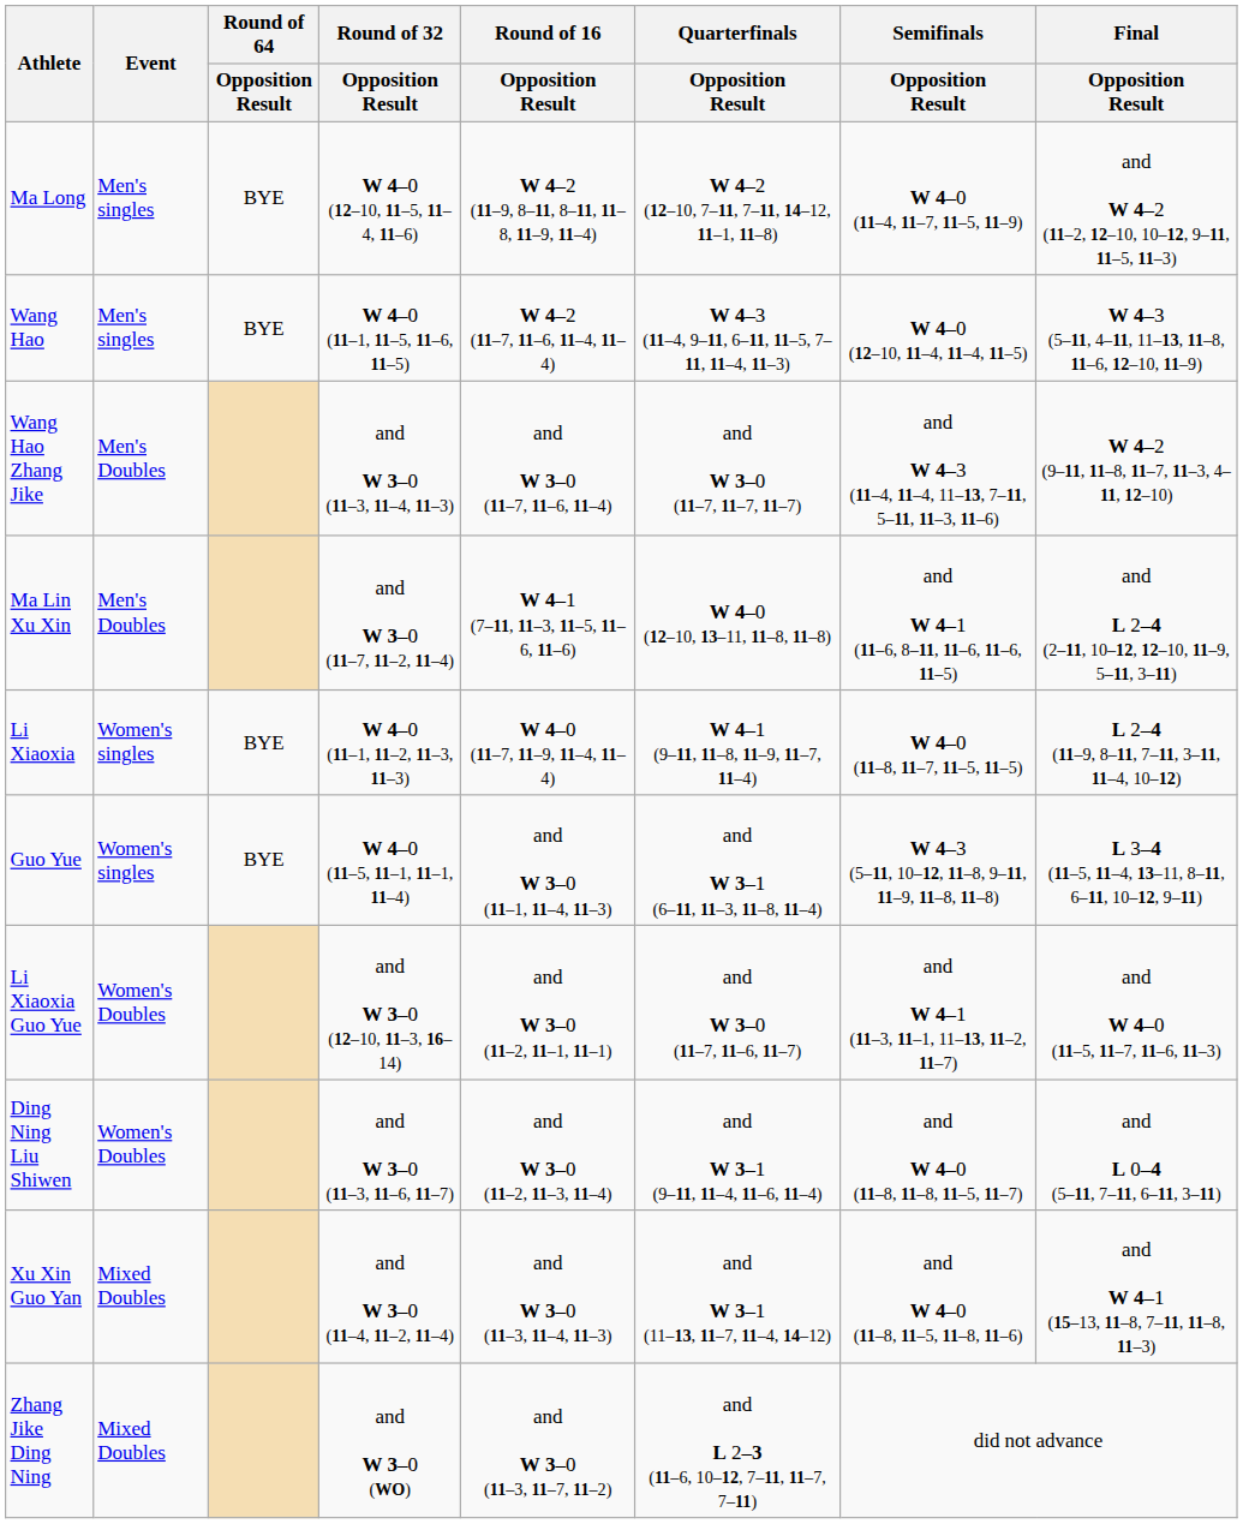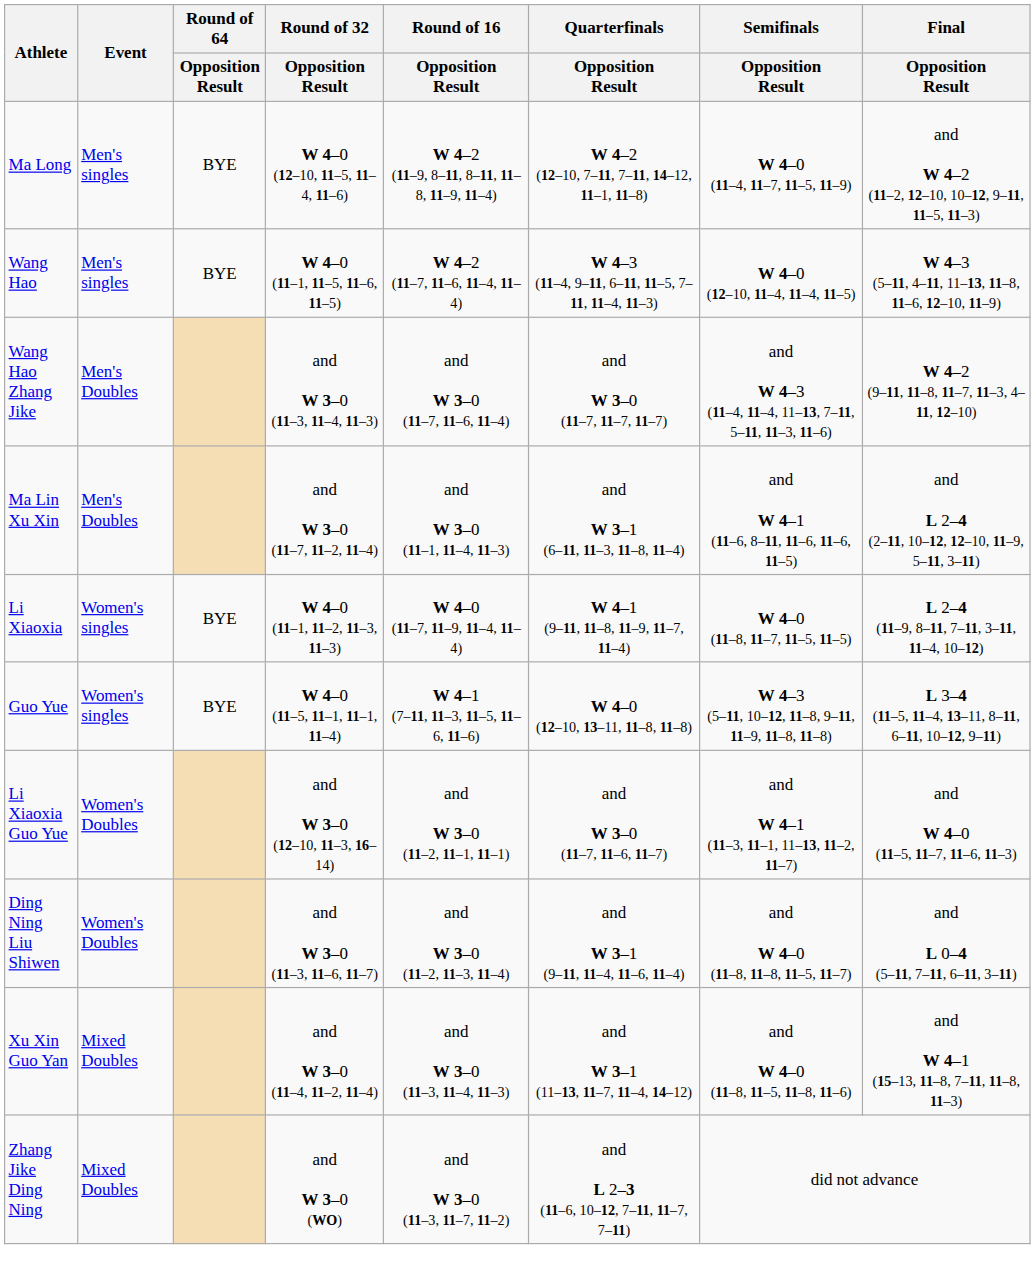Ma Lin Xu Xin | Round of 16 / Opposition Result: W 4–1 (7–11, 11–3, 11–5, 11–6, 11–6) -> and W 3–0 (11–1, 11–4, 11–3)
Ma Lin Xu Xin | Quarterfinals / Opposition Result: W 4–0 (12–10, 13–11, 11–8, 11–8) -> and W 3–1 (6–11, 11–3, 11–8, 11–4)
Guo Yue | Round of 16 / Opposition Result: and W 3–0 (11–1, 11–4, 11–3) -> W 4–1 (7–11, 11–3, 11–5, 11–6, 11–6)
Guo Yue | Quarterfinals / Opposition Result: and W 3–1 (6–11, 11–3, 11–8, 11–4) -> W 4–0 (12–10, 13–11, 11–8, 11–8)
